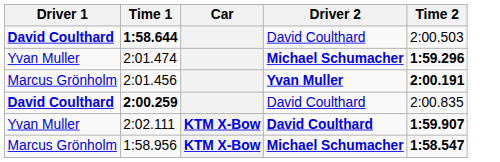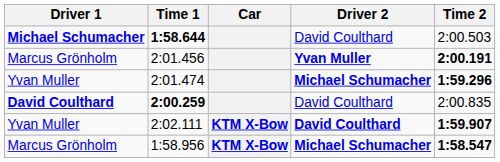1:58.644 | Driver 1: David Coulthard -> Michael Schumacher
rows swapped: 2:01.456 <-> 2:01.474
